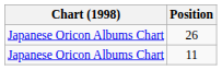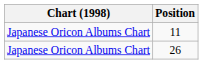rows swapped: 11 <-> 26
